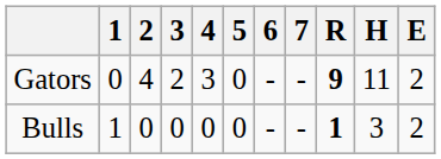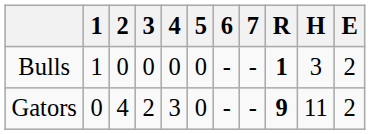rows swapped: Gators <-> Bulls
